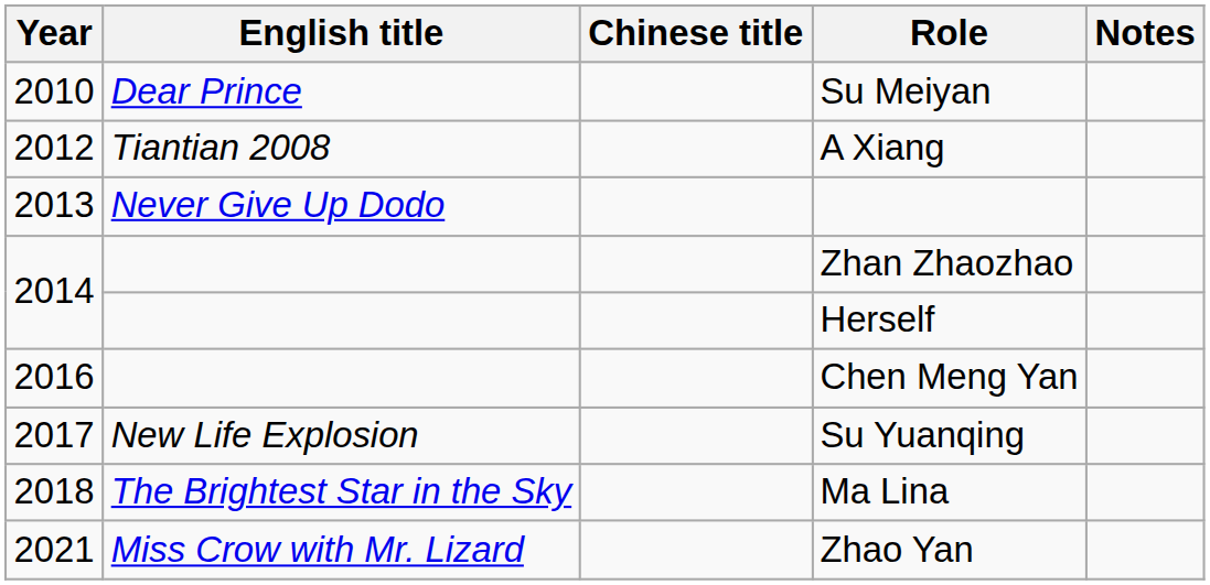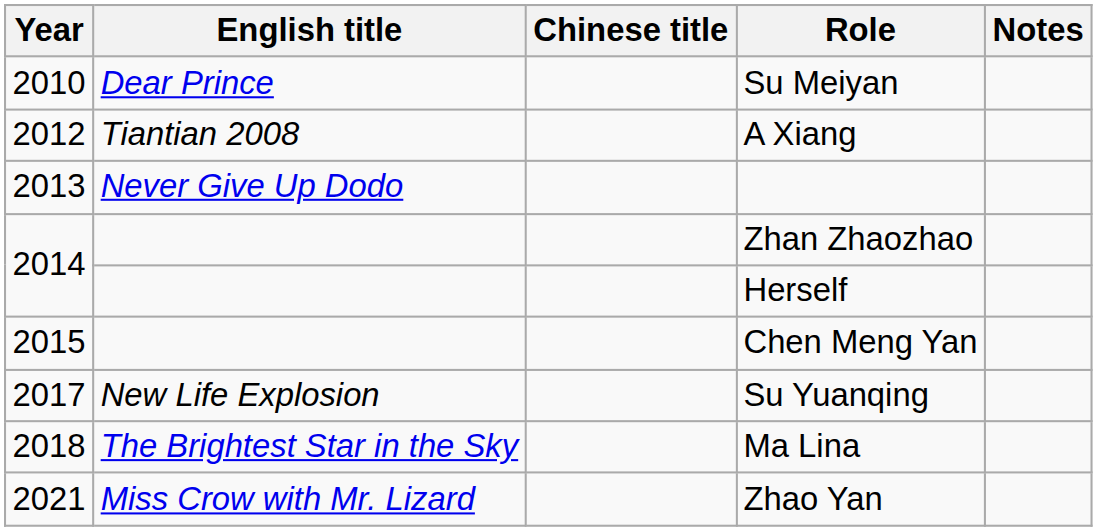Chen Meng Yan | Year: 2016 -> 2015
